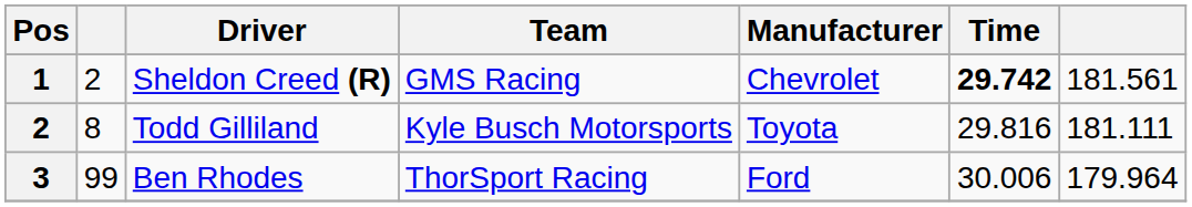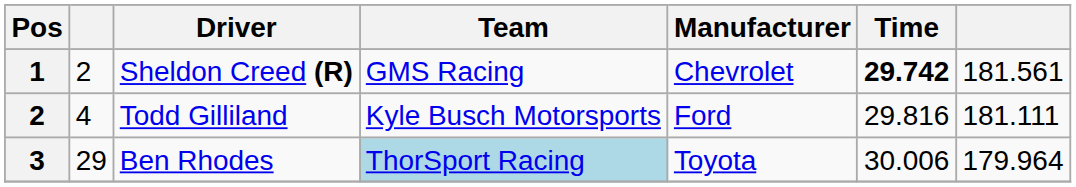Todd Gilliland | column 2: 8 -> 4
Todd Gilliland | Manufacturer: Toyota -> Ford
Ben Rhodes | column 2: 99 -> 29
Ben Rhodes | Team: no background -> lightblue background
Ben Rhodes | Manufacturer: Ford -> Toyota
